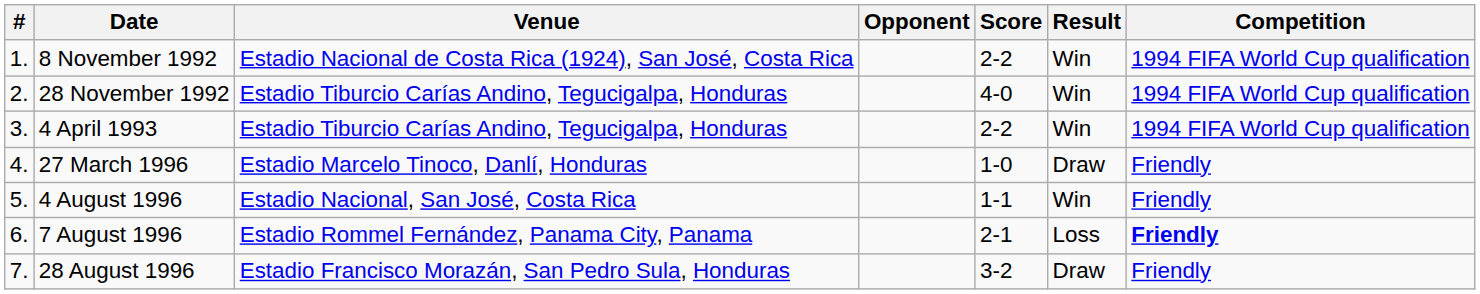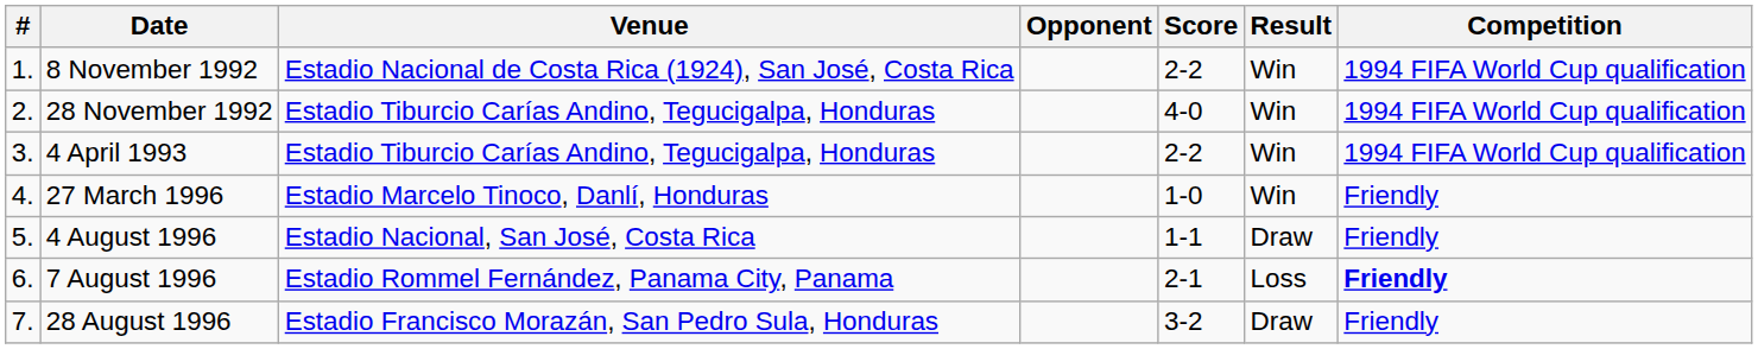27 March 1996 | Result: Draw -> Win
4 August 1996 | Result: Win -> Draw
